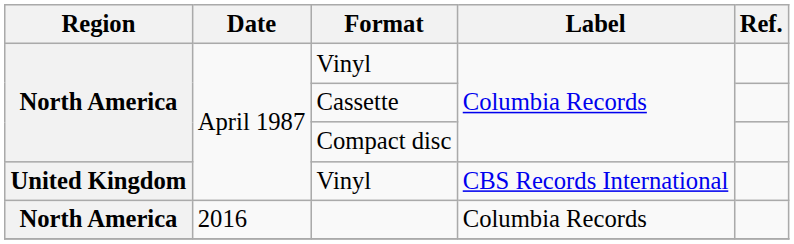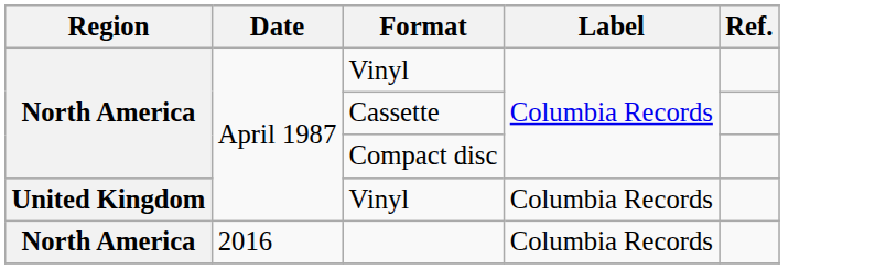United Kingdom / Vinyl | Label: CBS Records International -> Columbia Records
